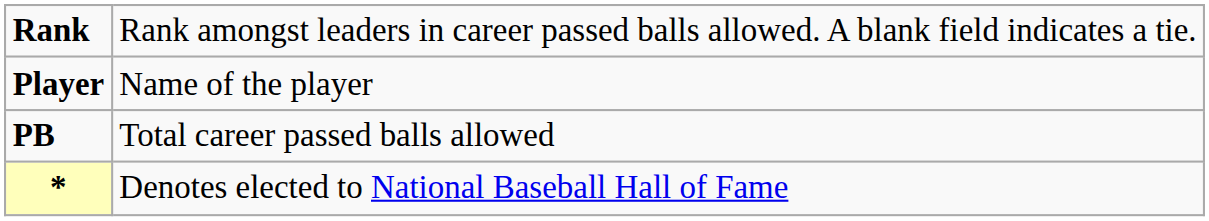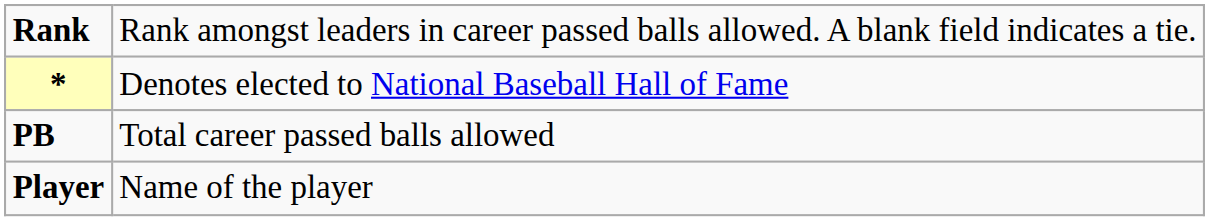rows swapped: Player <-> *
